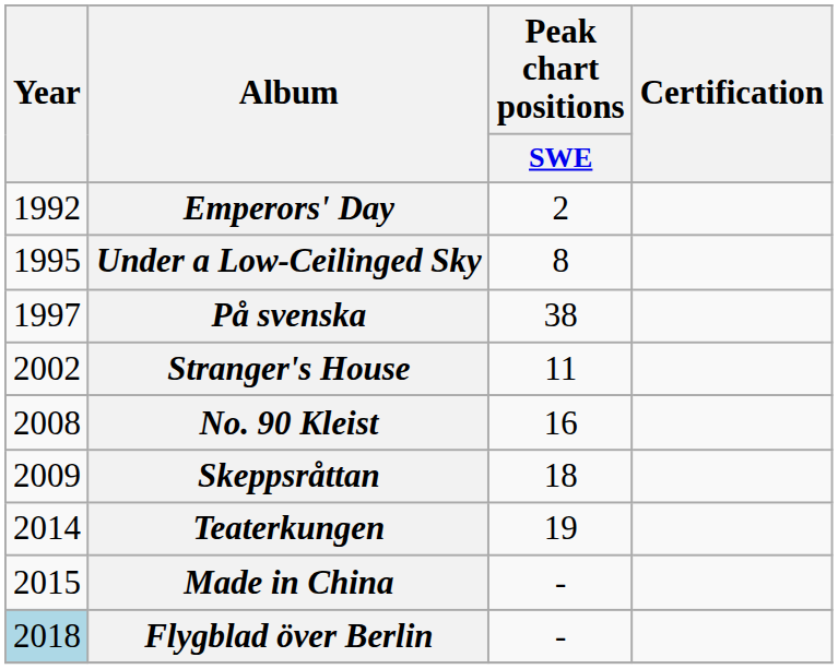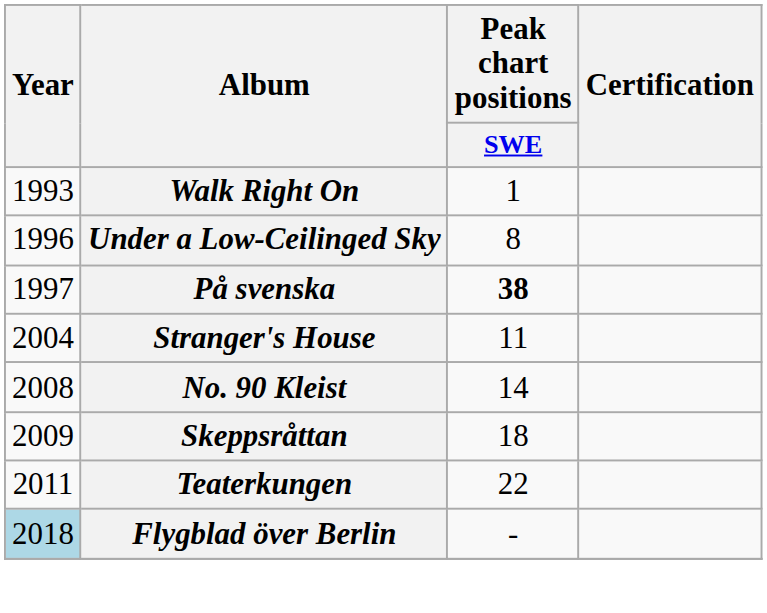- row: 1992 | Emperors' Day | 2
+ row: 1993 | Walk Right On | 1
Under a Low-Ceilinged Sky | Year: 1995 -> 1996
På svenska | Peak chart positions / SWE: normal -> bold
Stranger's House | Year: 2002 -> 2004
No. 90 Kleist | Peak chart positions / SWE: 16 -> 14
Teaterkungen | Year: 2014 -> 2011
Teaterkungen | Peak chart positions / SWE: 19 -> 22
- row: 2015 | Made in China | -
